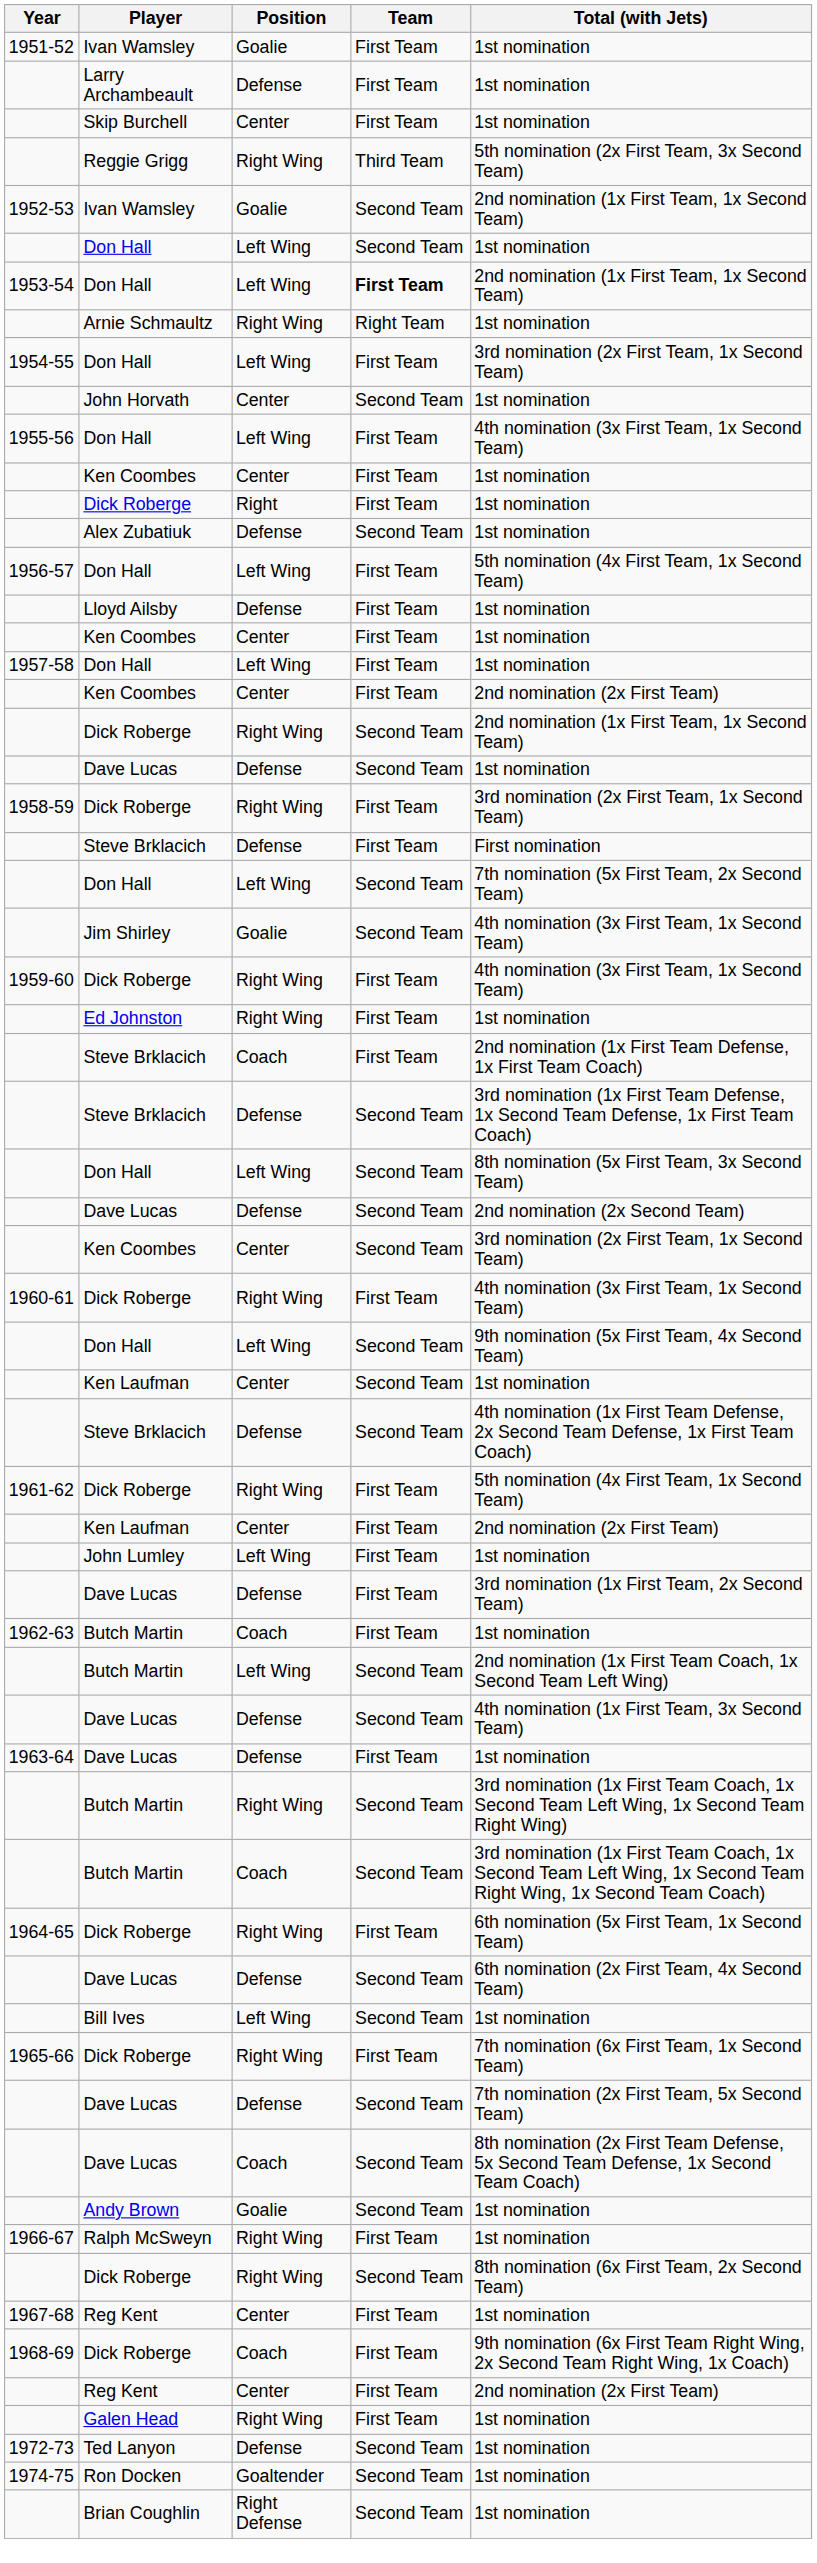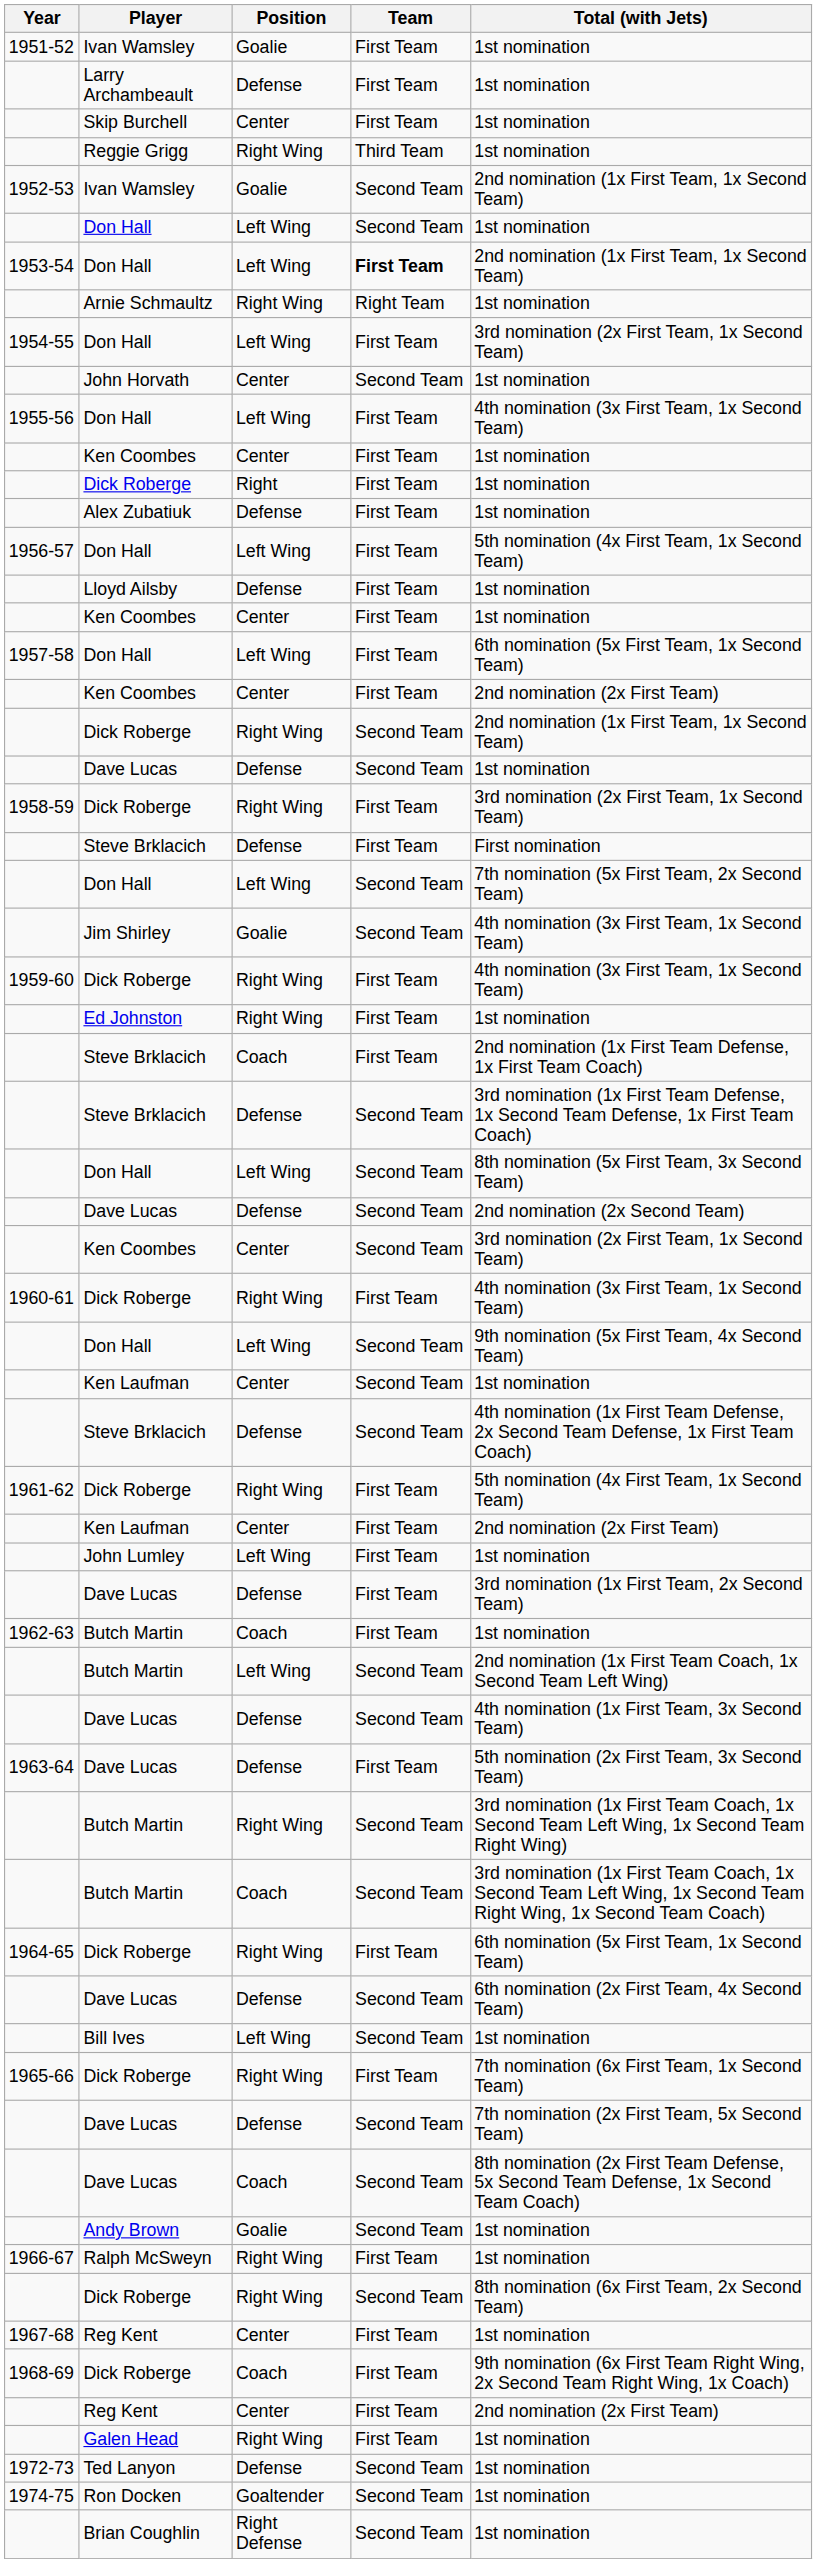Reggie Grigg | Total (with Jets): 5th nomination (2x First Team, 3x Second Team) -> 1st nomination
Alex Zubatiuk | Team: Second Team -> First Team
1957-58 / Don Hall | Total (with Jets): 1st nomination -> 6th nomination (5x First Team, 1x Second Team)
1963-64 / Dave Lucas | Total (with Jets): 1st nomination -> 5th nomination (2x First Team, 3x Second Team)
